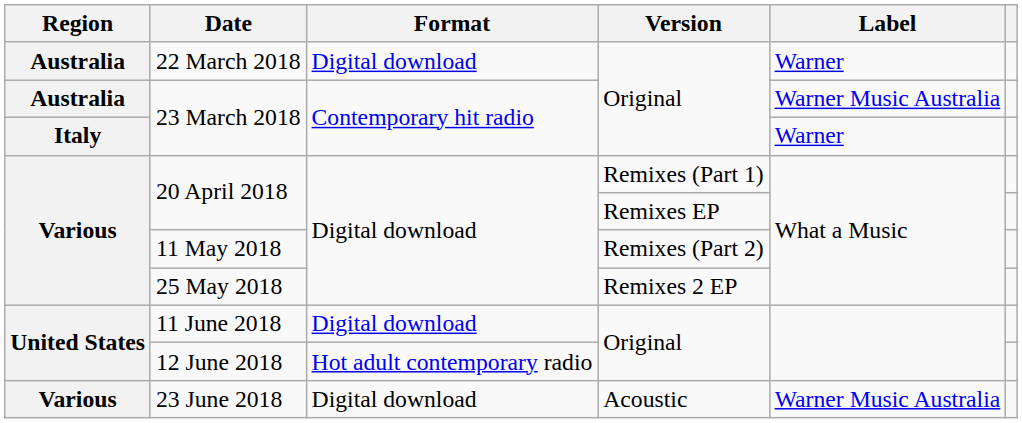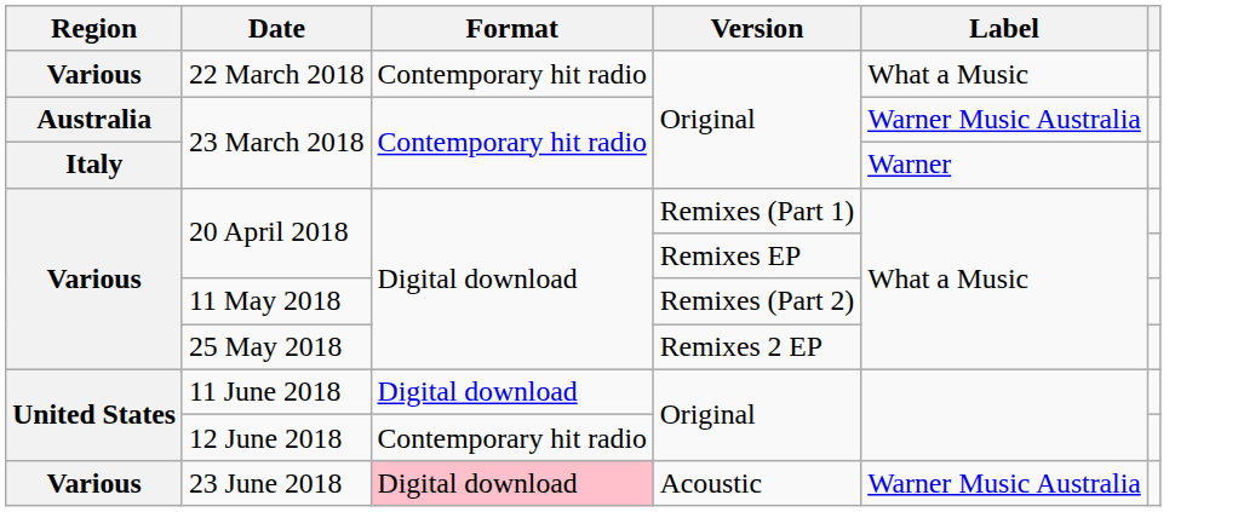22 March 2018 | Region: Australia -> Various
22 March 2018 | Format: Digital download -> Contemporary hit radio
22 March 2018 | Label: Warner -> What a Music
12 June 2018 | Format: Hot adult contemporary radio -> Contemporary hit radio
23 June 2018 | Format: no background -> pink background
